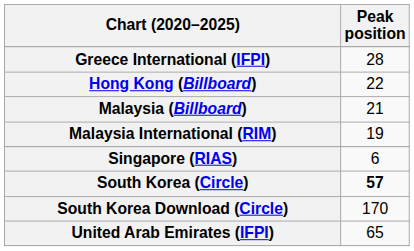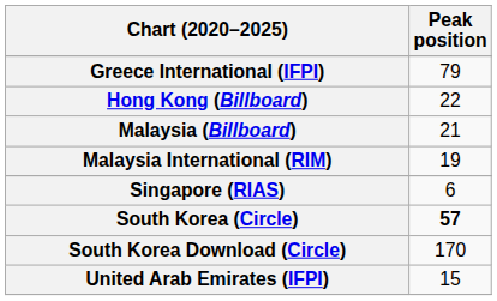Greece International (IFPI) | Peak position: 28 -> 79
United Arab Emirates (IFPI) | Peak position: 65 -> 15
